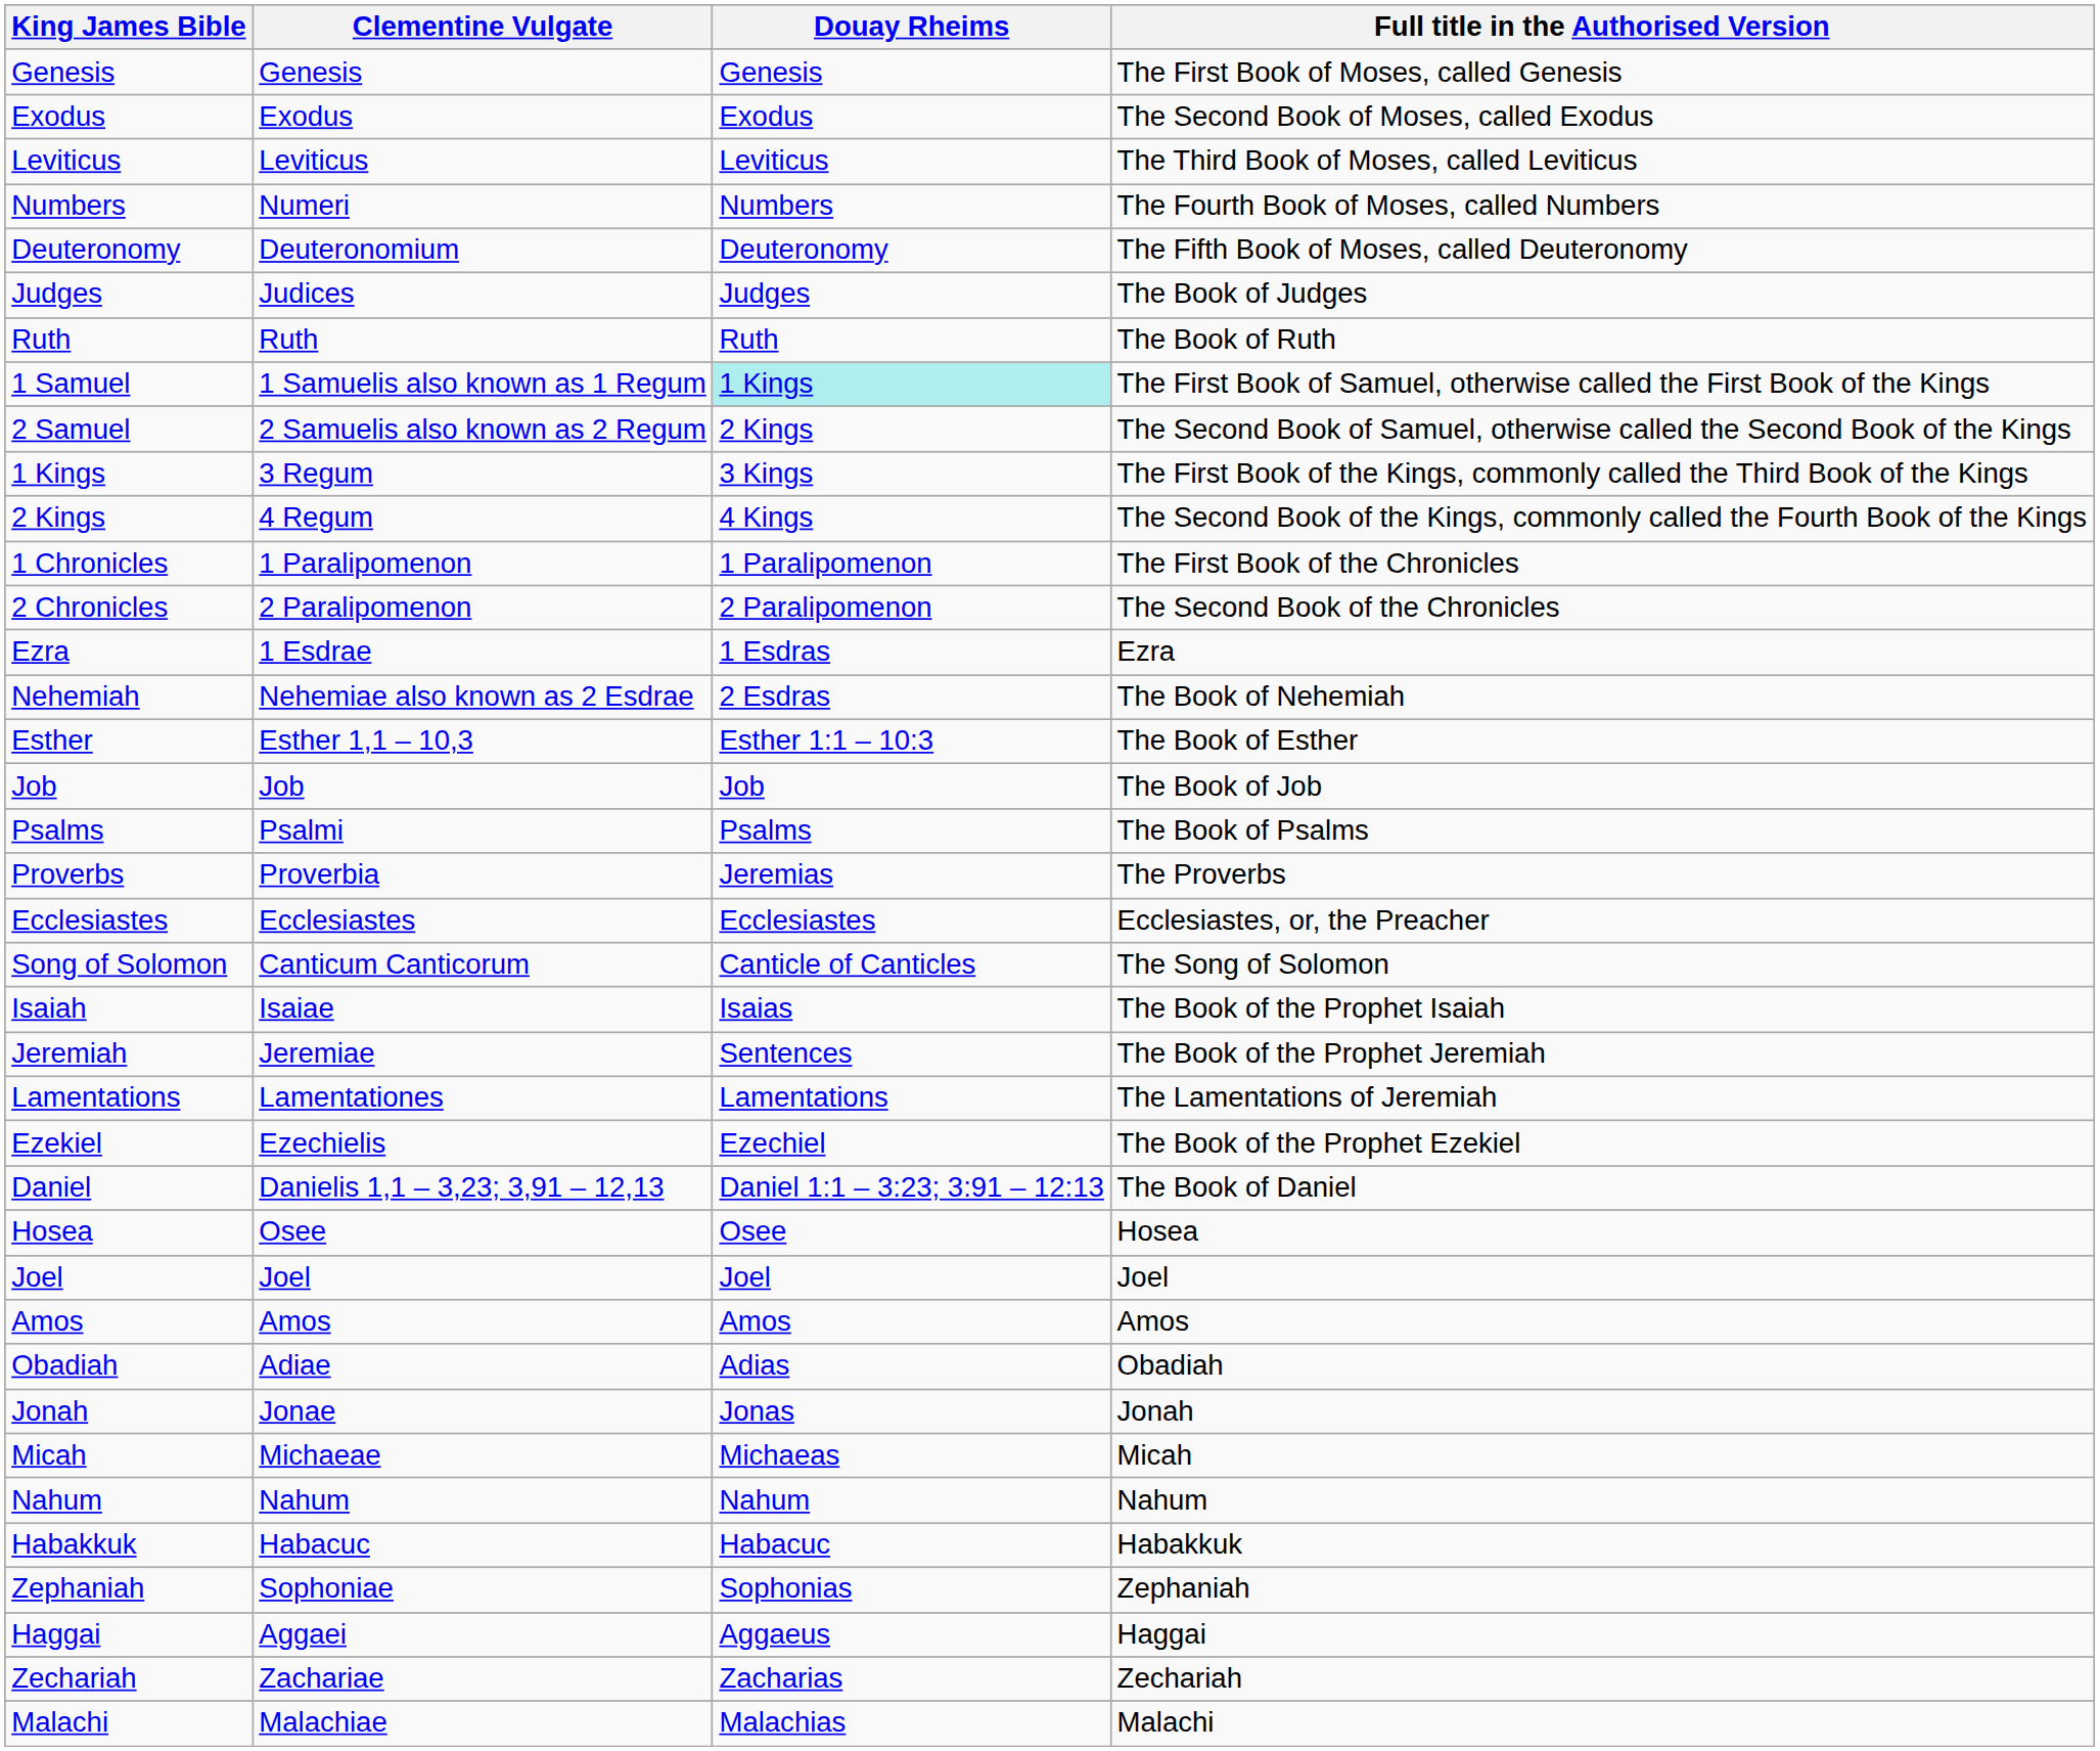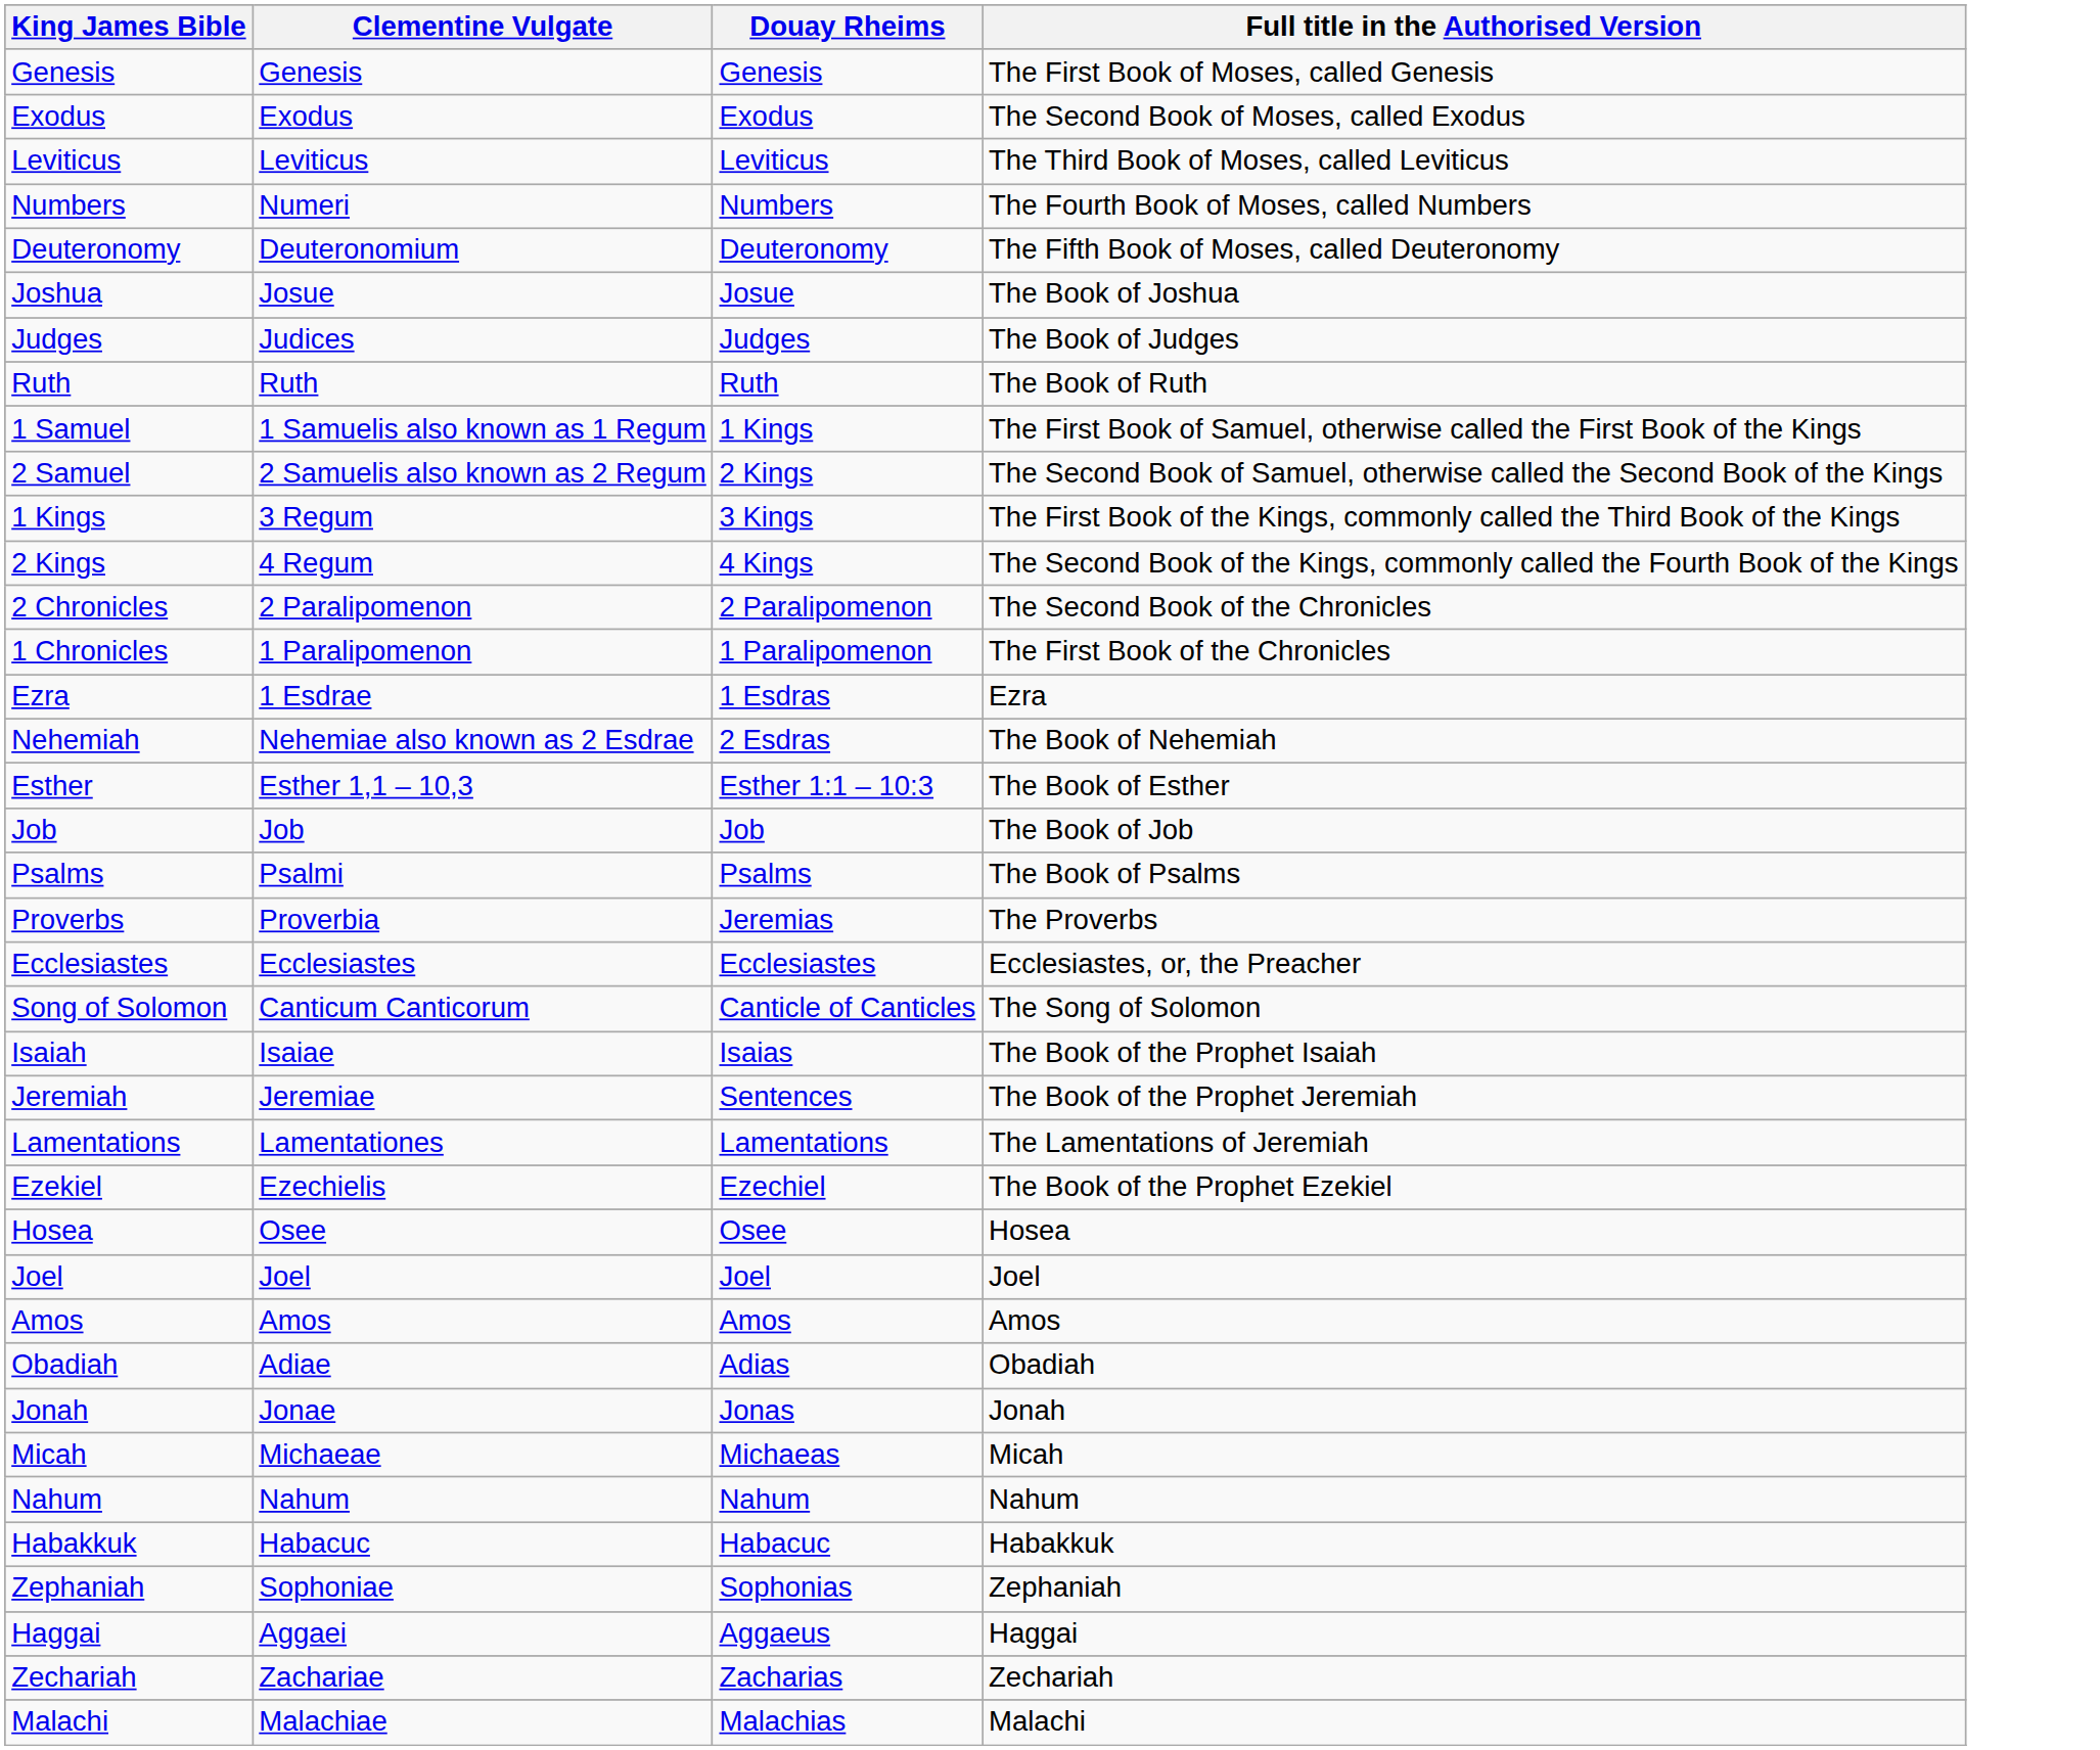+ row: Joshua | Josue | Josue | The Book of Joshua
1 Samuel | Douay Rheims: paleturquoise background -> no background
rows swapped: 1 Chronicles <-> 2 Chronicles
- row: Daniel | Danielis 1,1 – 3,23; 3,91 – 12,13 | Daniel 1:1 – 3:23; 3:91 – 12:13 | The Book of Daniel
